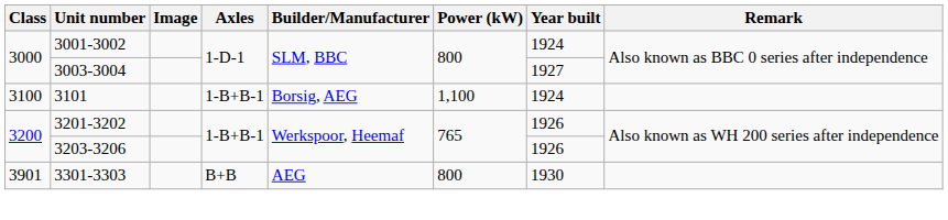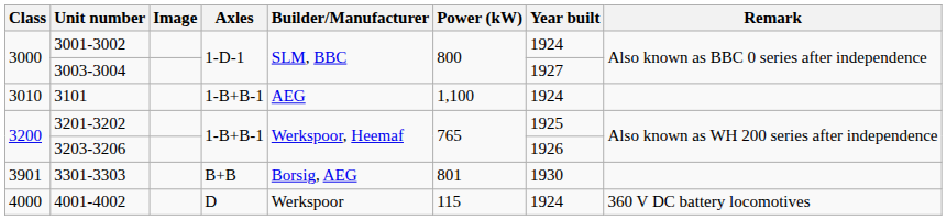3101 | Class: 3100 -> 3010
3101 | Builder/Manufacturer: Borsig, AEG -> AEG
3201-3202 | Year built: 1926 -> 1925
3301-3303 | Builder/Manufacturer: AEG -> Borsig, AEG
3301-3303 | Power (kW): 800 -> 801
+ row: 4000 | 4001-4002 | D | Werkspoor | 115 | 1924 | 360 V DC battery locomotives
